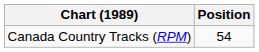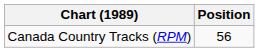Canada Country Tracks (RPM) | Position: 54 -> 56
